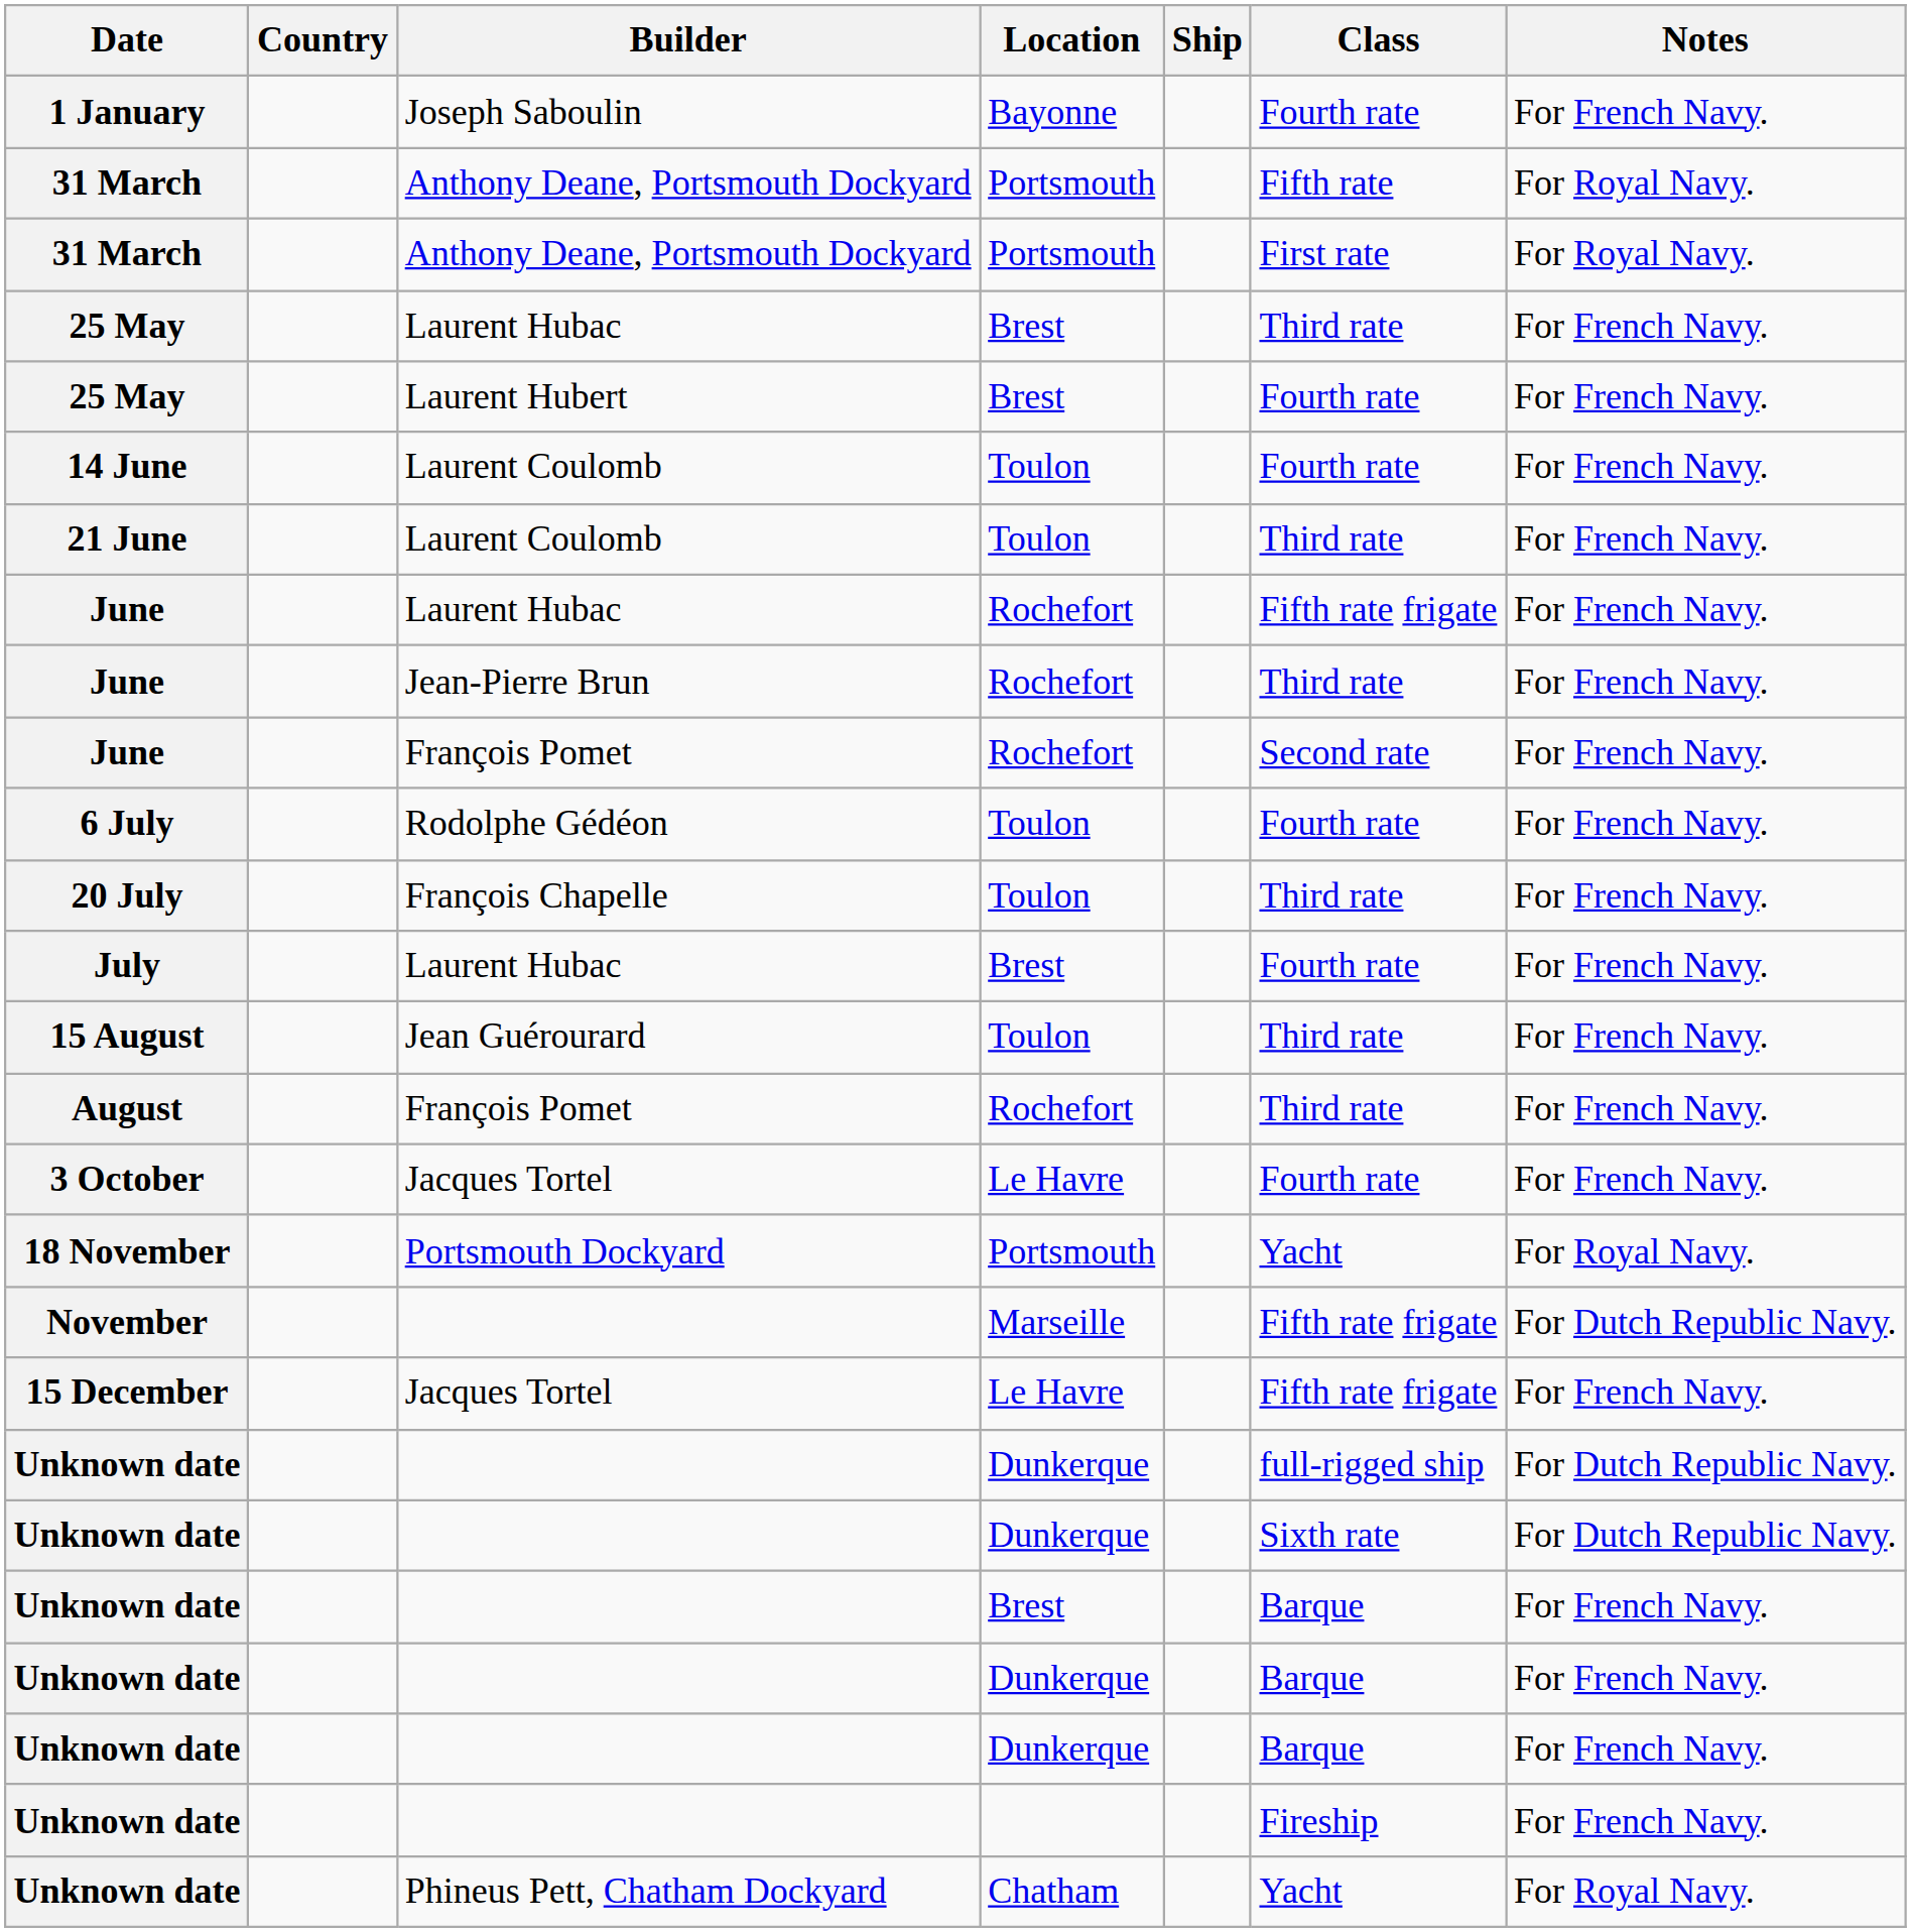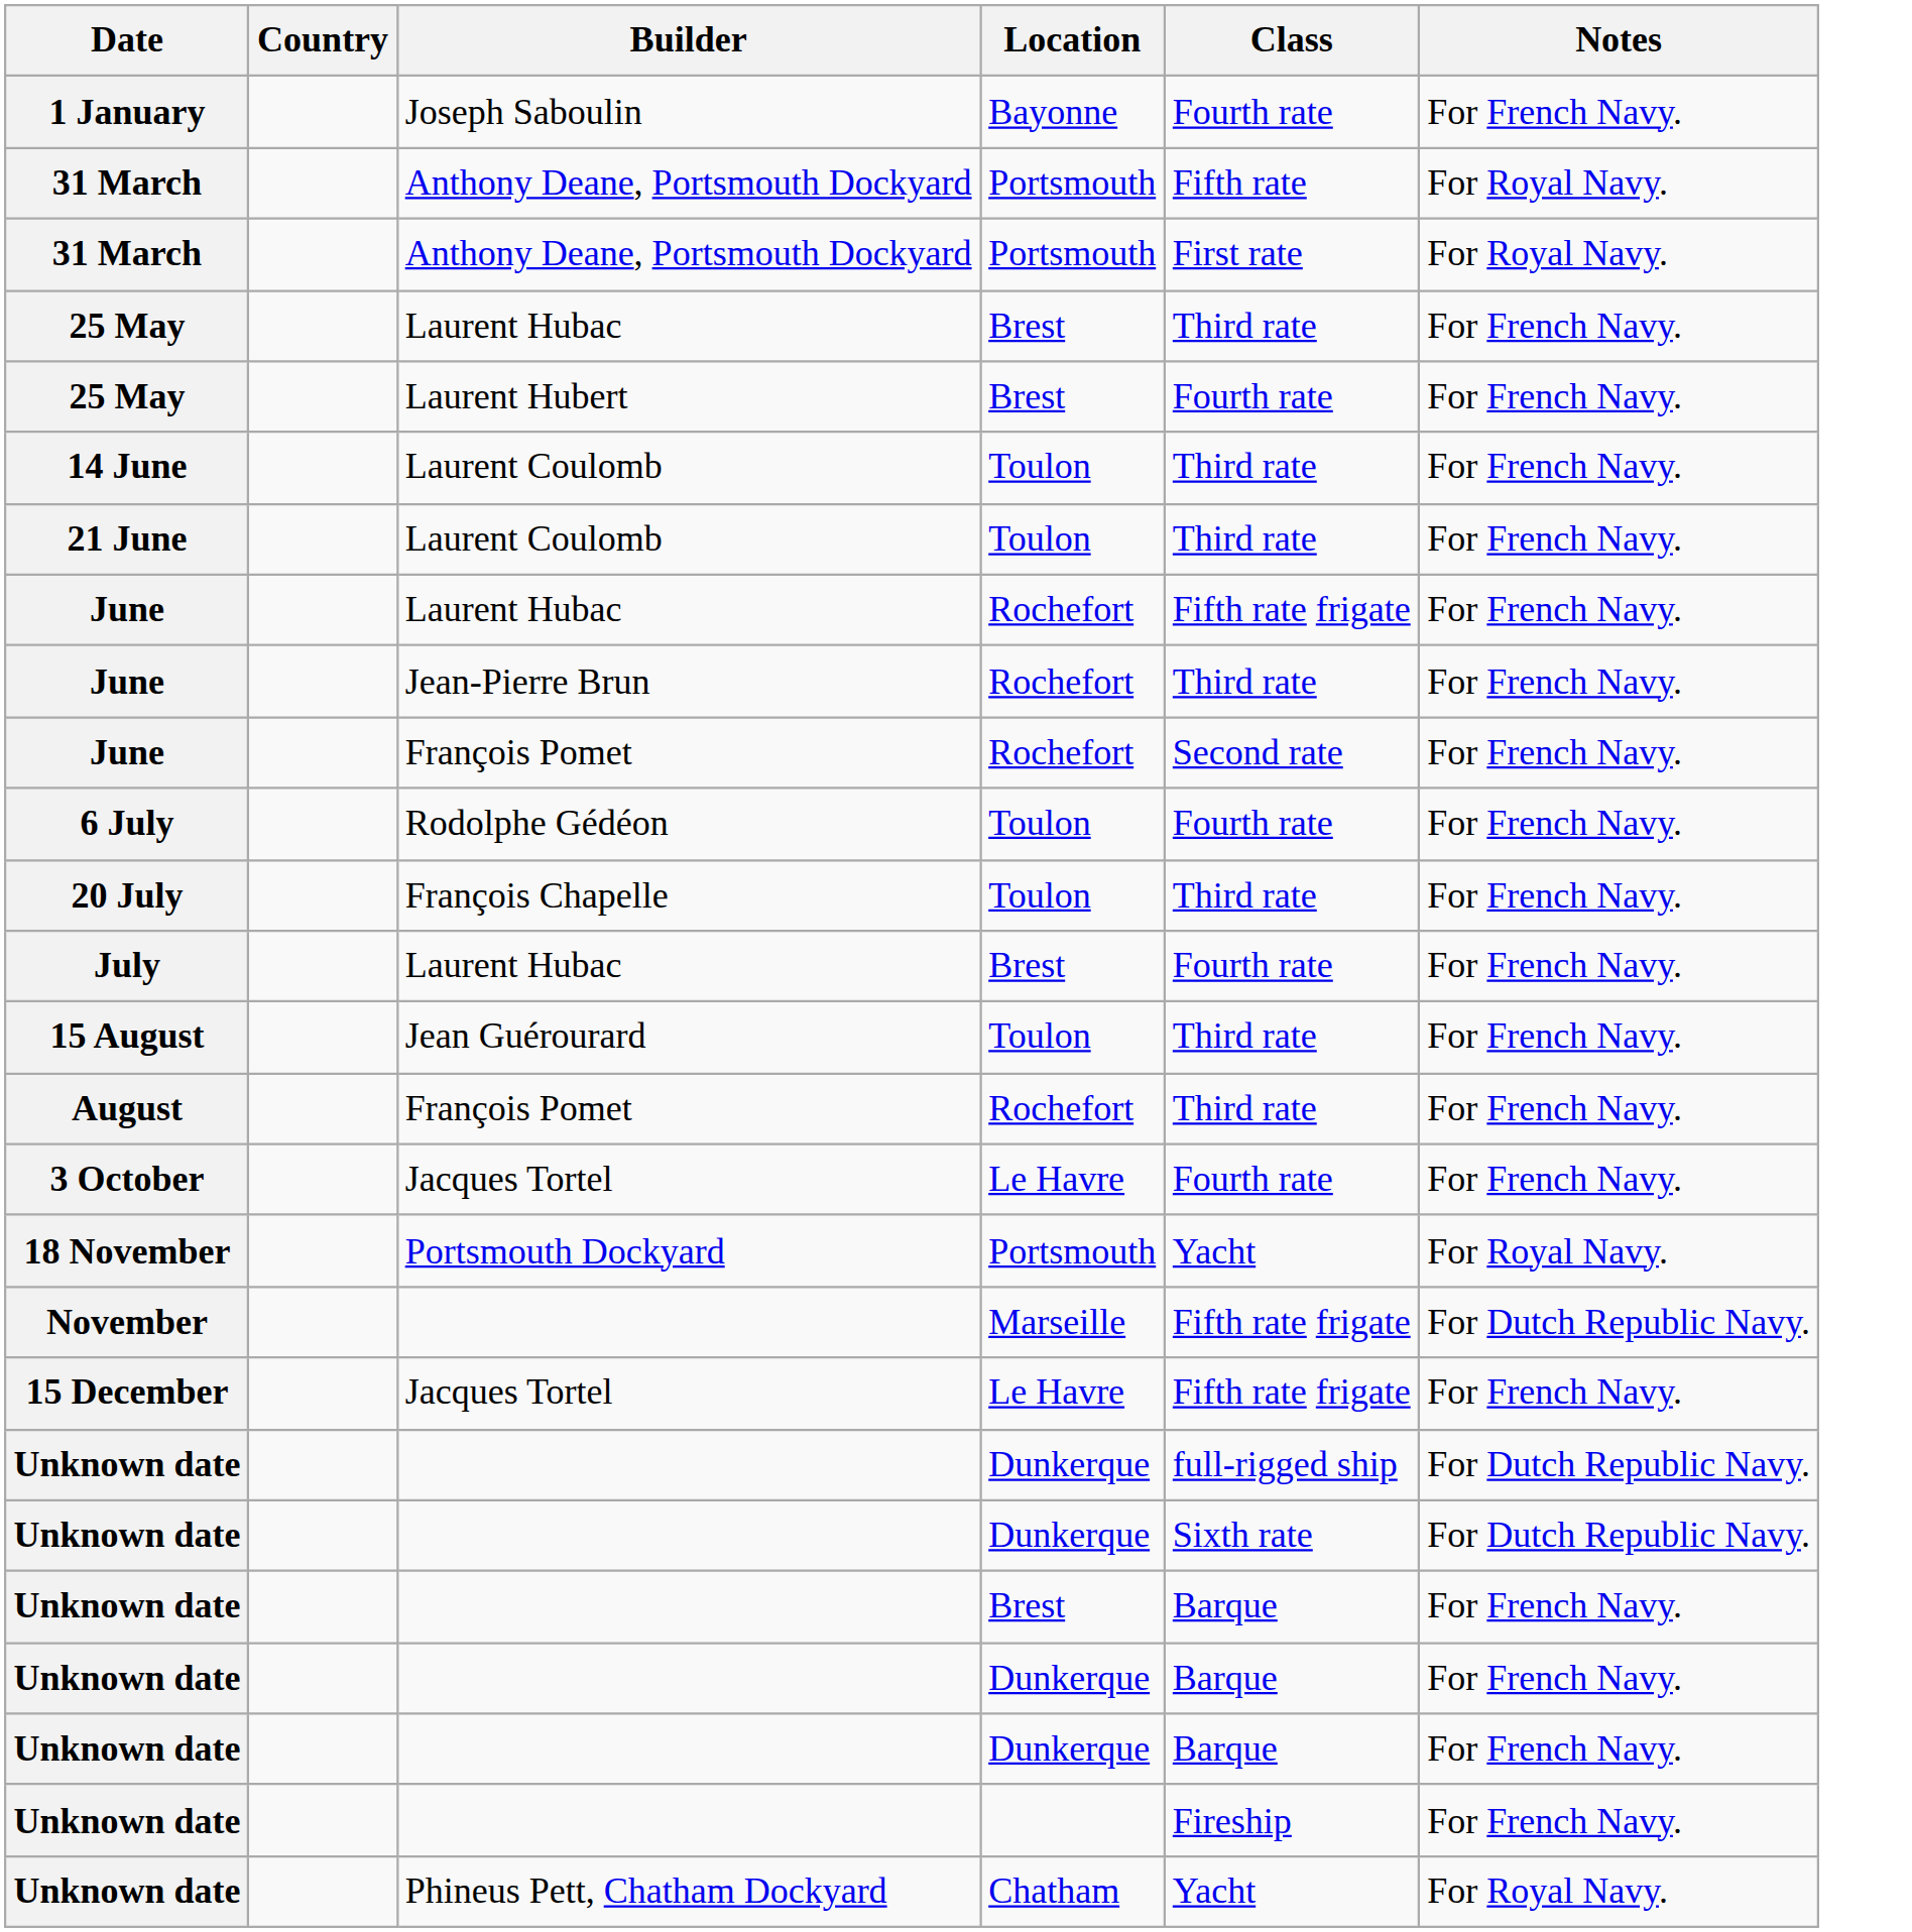- column: Ship
14 June | Class: Fourth rate -> Third rate
